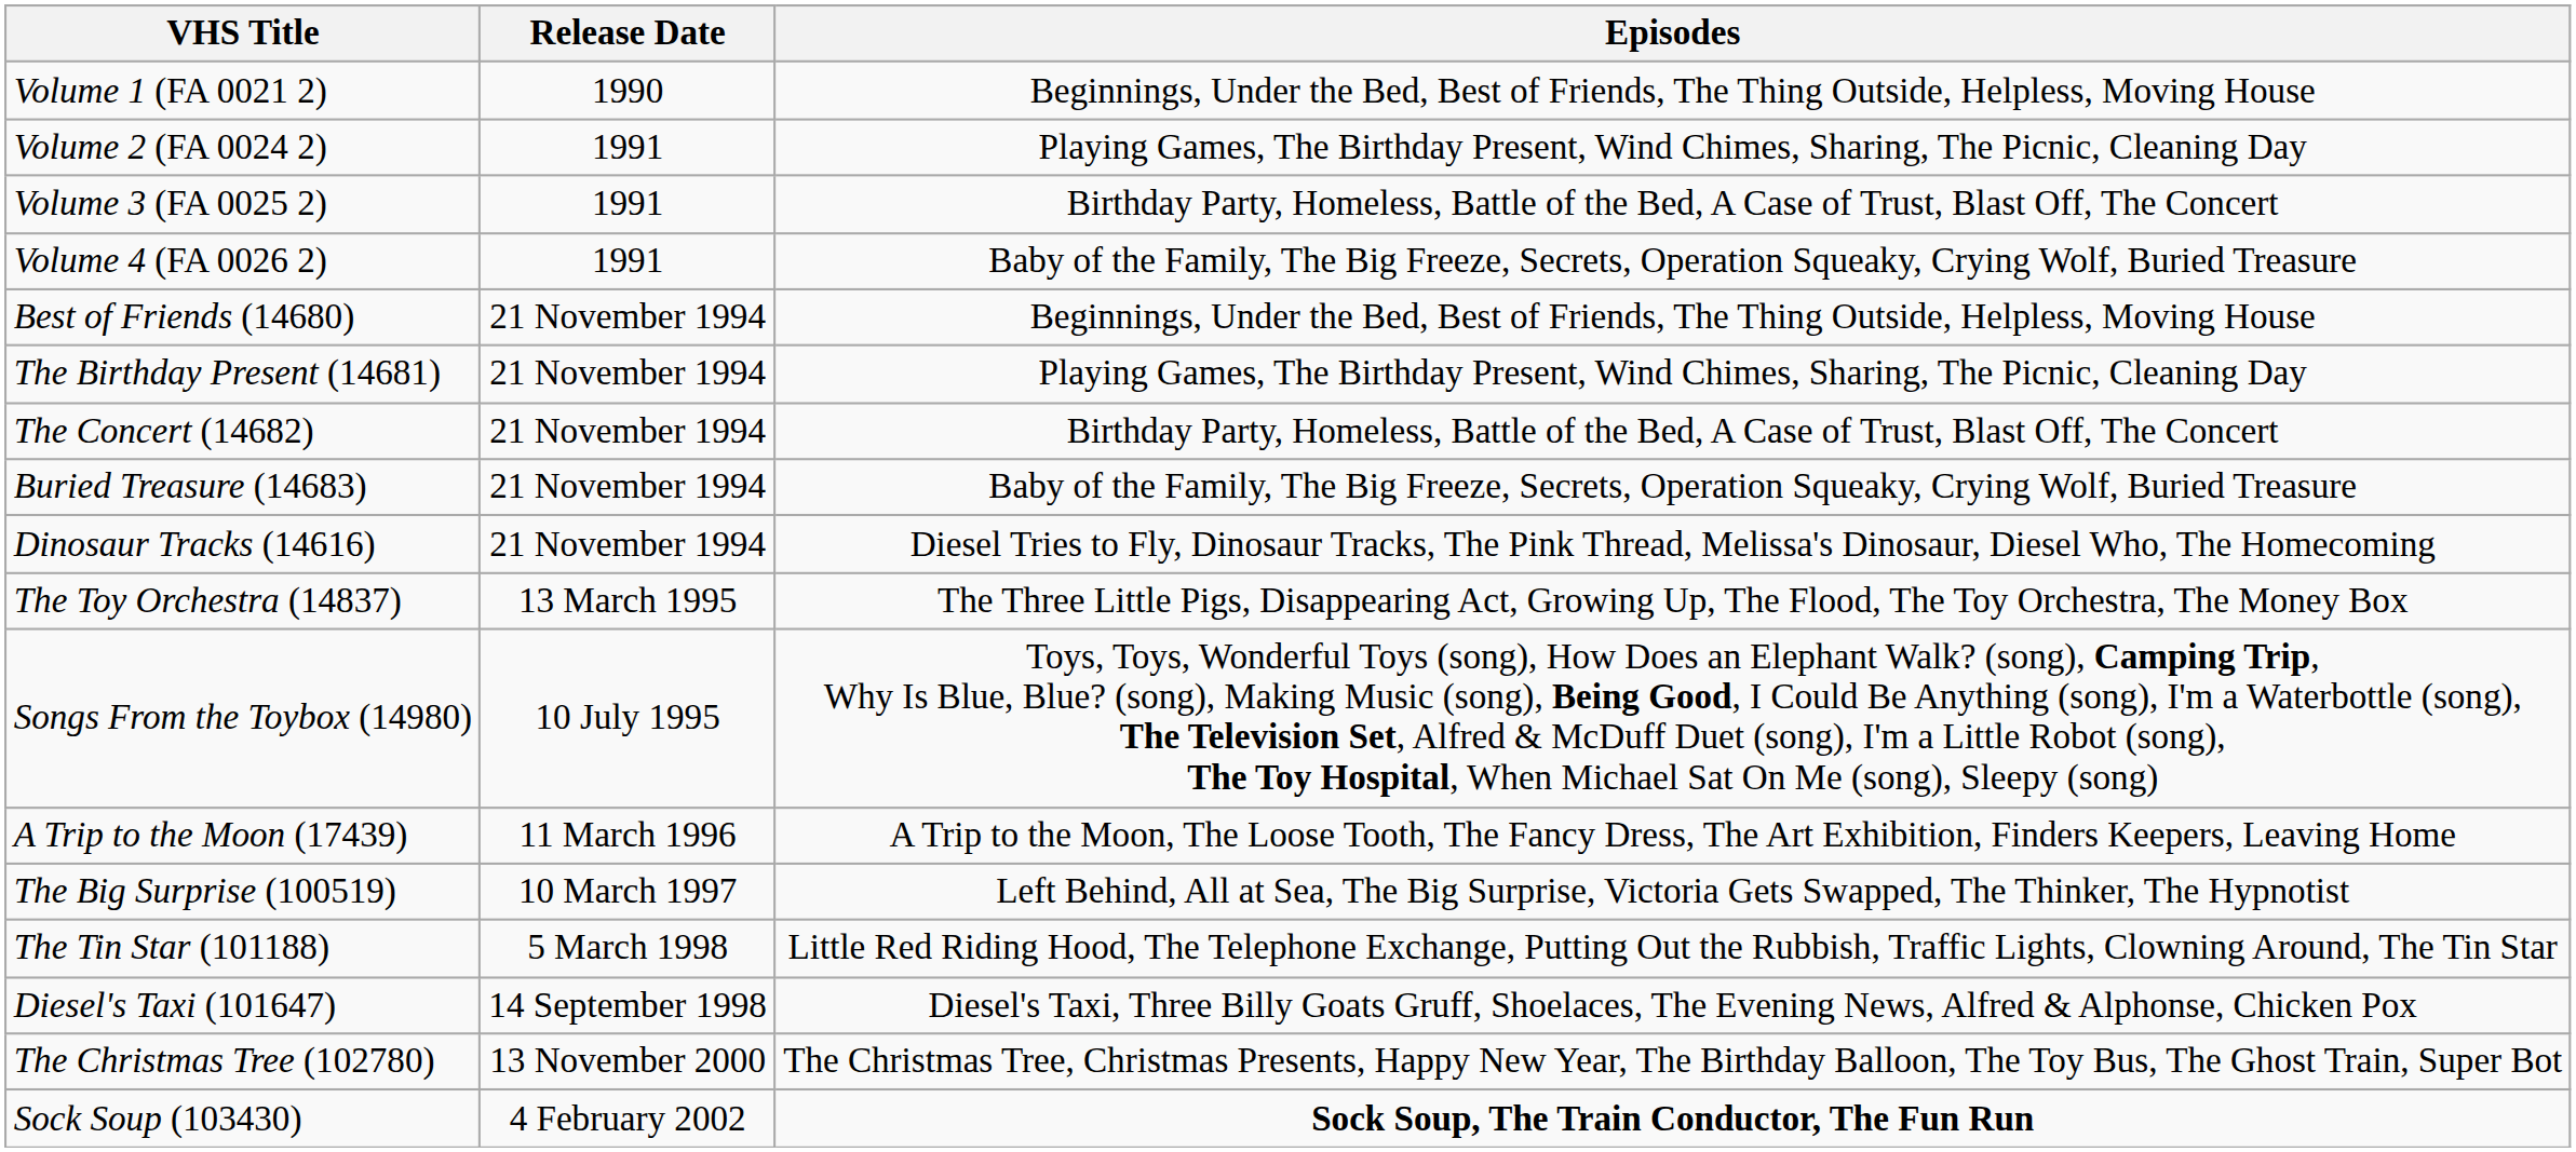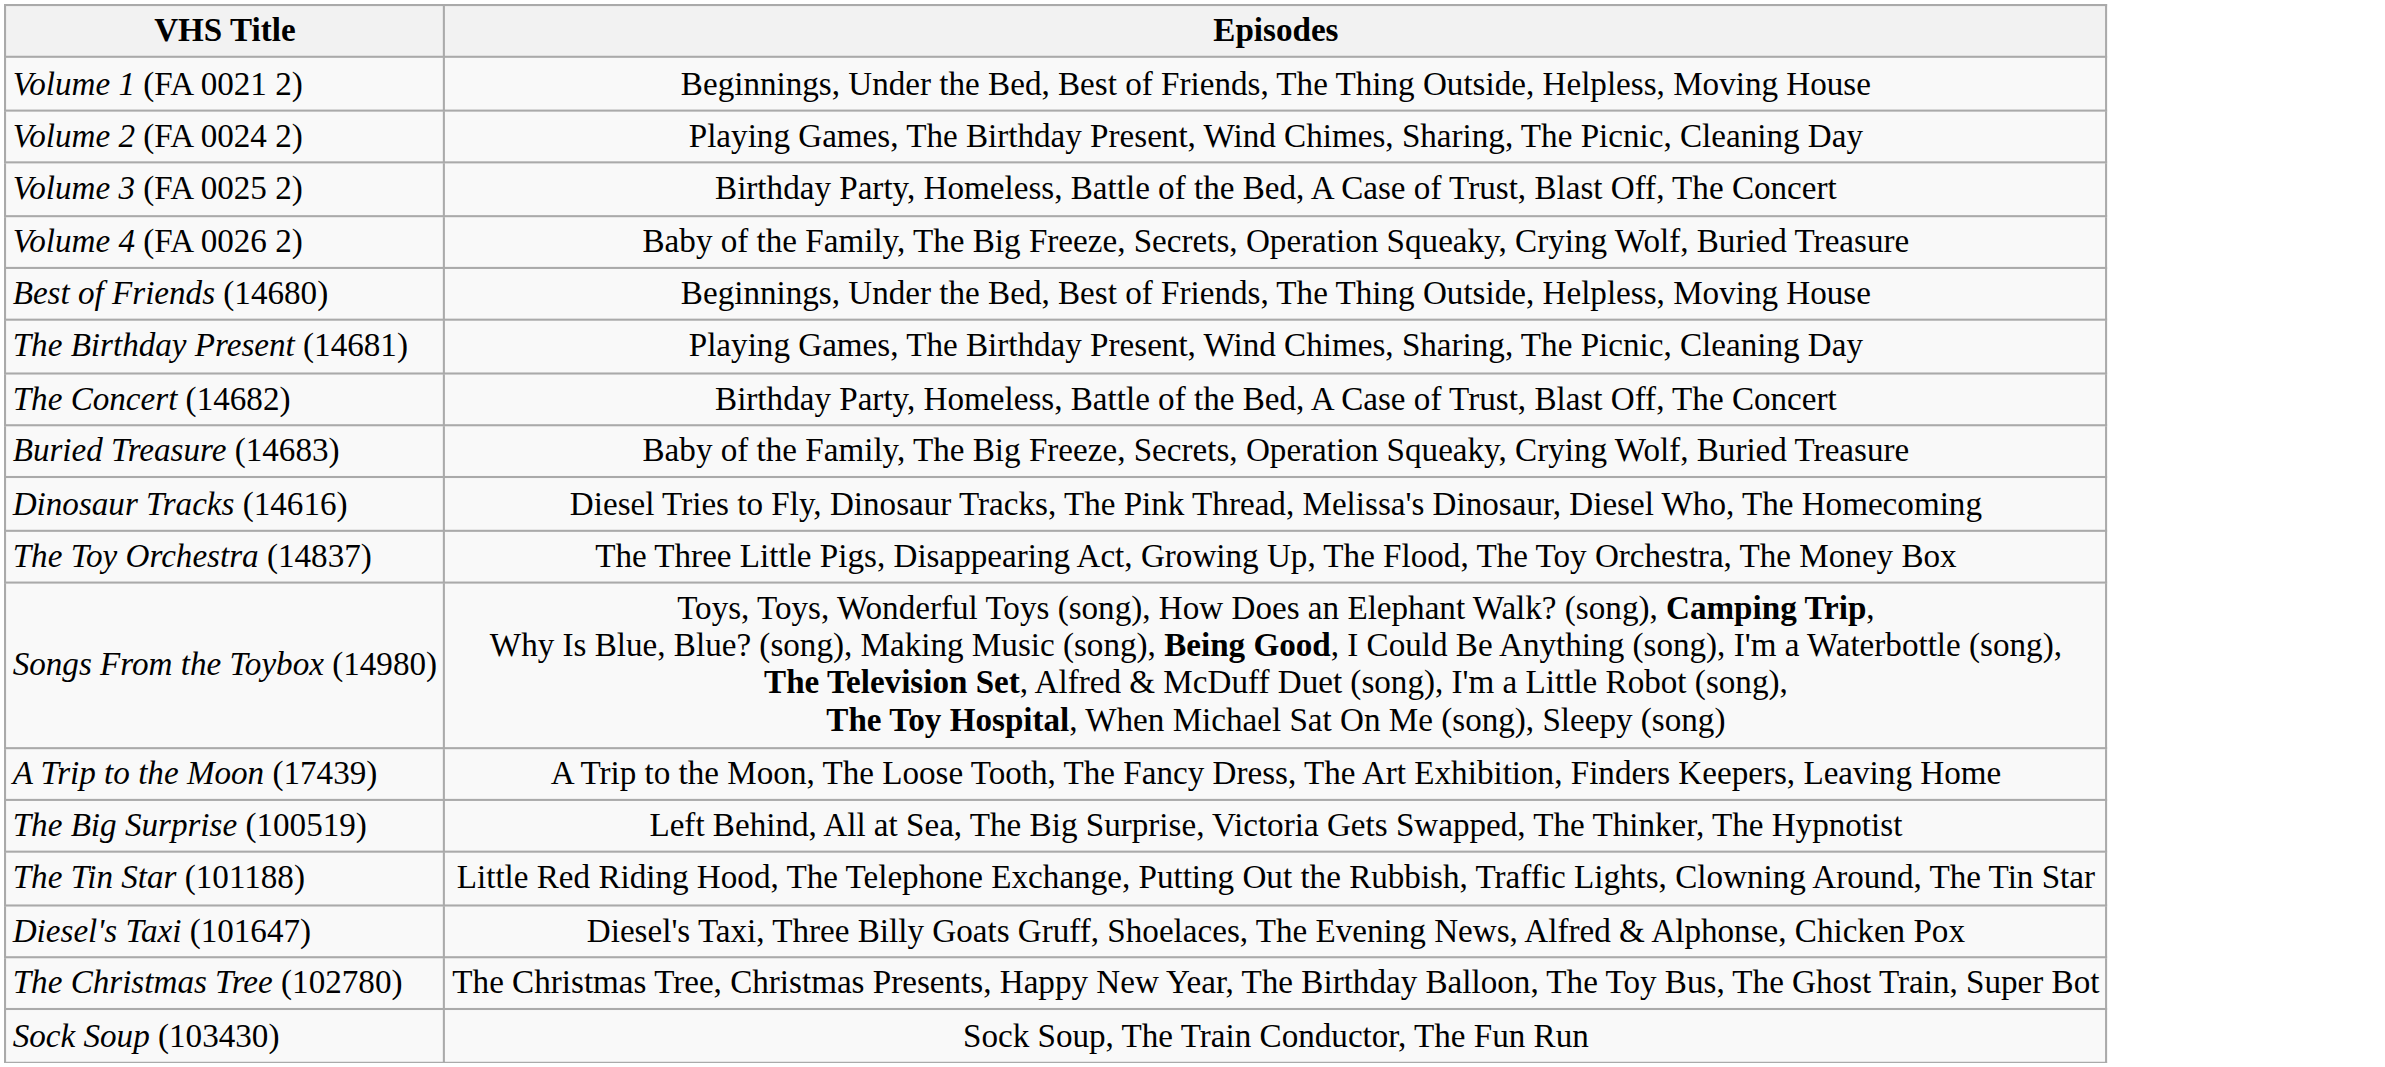- column: Release Date | 1990 | 1991 | 1991 | 1991 | 21 November 1994 | 21 November 1994 | 21 November 1994 | 21 November 1994 | 21 November 1994 | 13 March 1995 | 10 July 1995 | 11 March 1996 | 10 March 1997 | 5 March 1998 | 14 September 1998 | 13 November 2000 | 4 February 2002
Sock Soup (103430) | Episodes: bold -> normal
